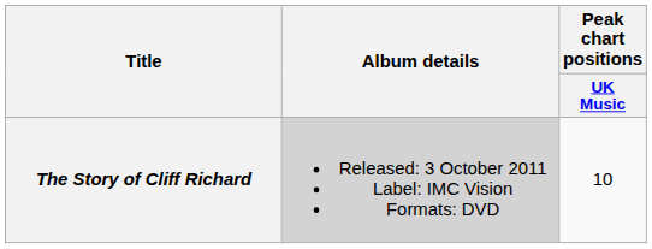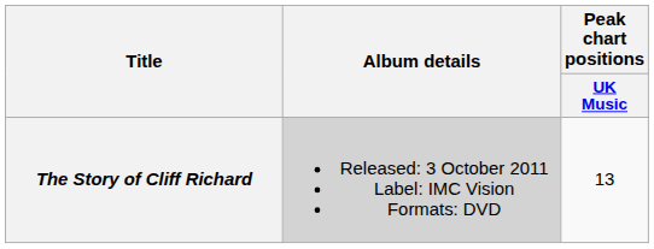The Story of Cliff Richard | Peak chart positions / UK Music: 10 -> 13
